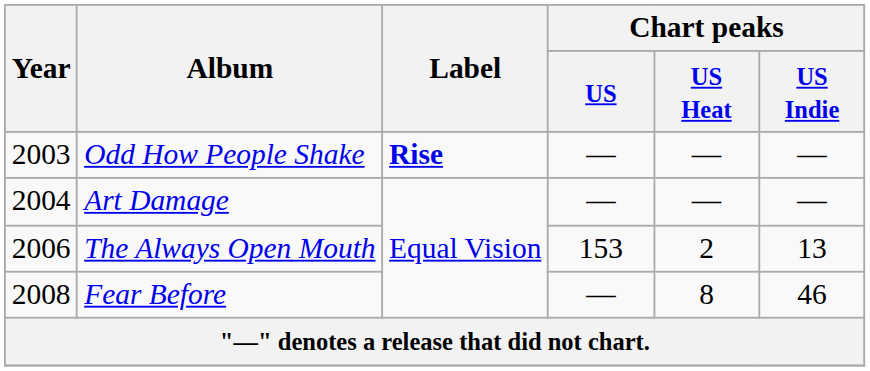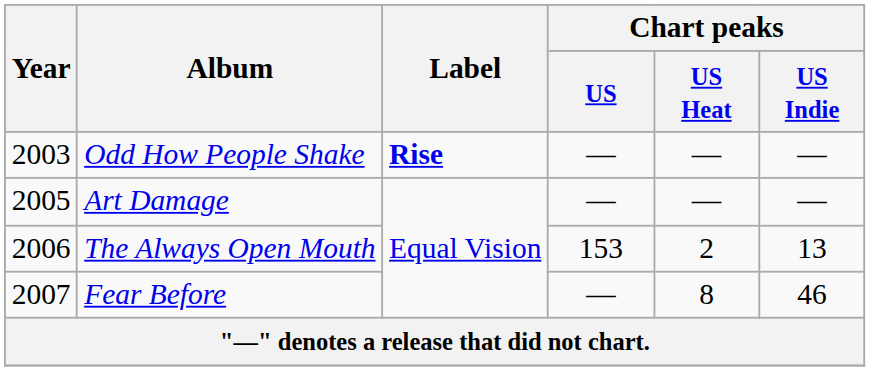Art Damage | Year: 2004 -> 2005
Fear Before | Year: 2008 -> 2007
